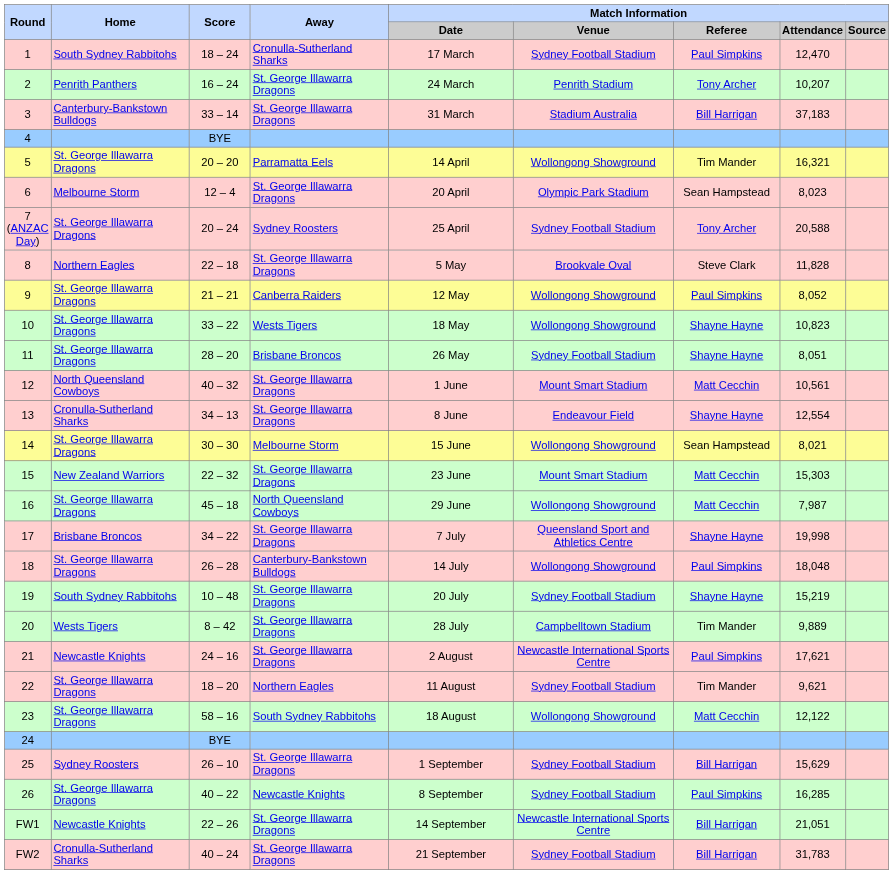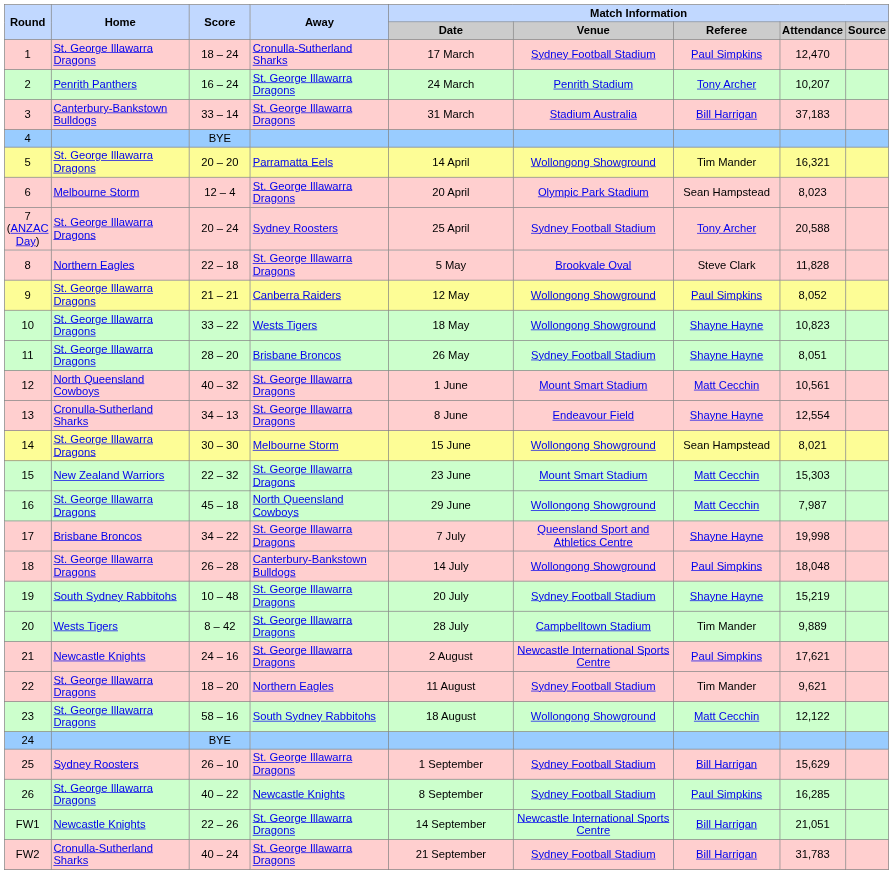1 | Home: South Sydney Rabbitohs -> St. George Illawarra Dragons
